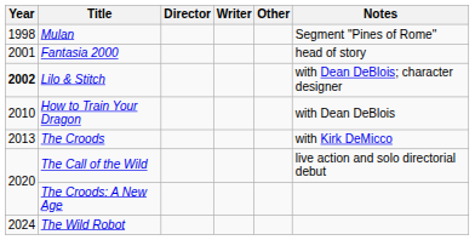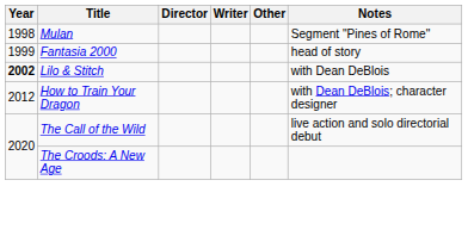Fantasia 2000 | Year: 2001 -> 1999
Lilo & Stitch | Notes: with Dean DeBlois; character designer -> with Dean DeBlois
How to Train Your Dragon | Year: 2010 -> 2012
How to Train Your Dragon | Notes: with Dean DeBlois -> with Dean DeBlois; character designer
- row: 2013 | The Croods | with Kirk DeMicco
- row: 2024 | The Wild Robot
